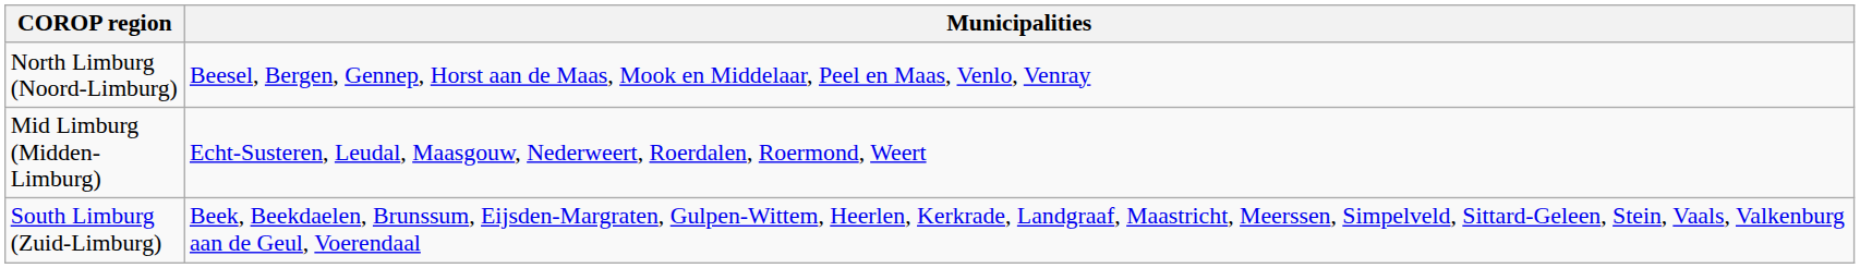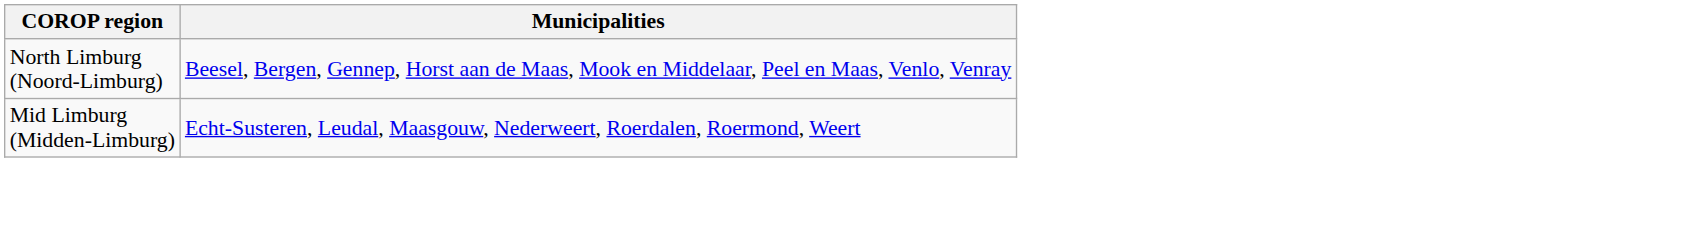- row: South Limburg (Zuid-Limburg) | Beek, Beekdaelen, Brunssum, Eijsden-Margraten, Gulpen-Wittem, Heerlen, Kerkrade, Landgraaf, Maastricht, Meerssen, Simpelveld, Sittard-Geleen, Stein, Vaals, Valkenburg aan de Geul, Voerendaal
